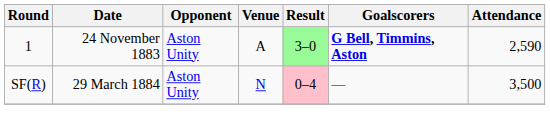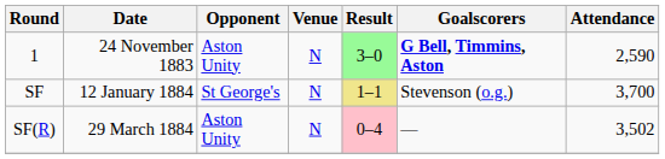1 | Venue: A -> N
+ row: SF | 12 January 1884 | St George's | N | 1–1 | Stevenson (o.g.) | 3,700
SF(R) | Attendance: 3,500 -> 3,502
